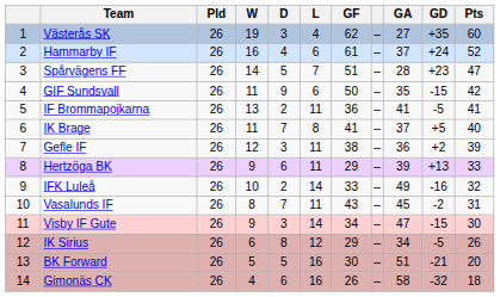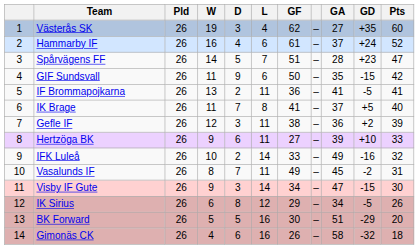Hertzöga BK | GF: 29 -> 27
Hertzöga BK | GD: +13 -> +10
Vasalunds IF | GF: 43 -> 49
BK Forward | GD: -21 -> -29
